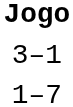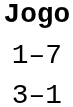rows swapped: 1–7 <-> 3–1
